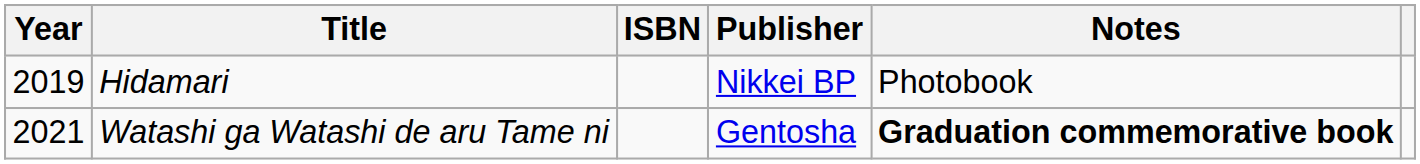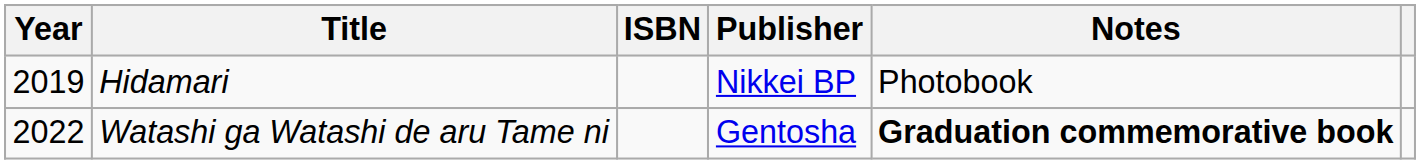Watashi ga Watashi de aru Tame ni | Year: 2021 -> 2022
